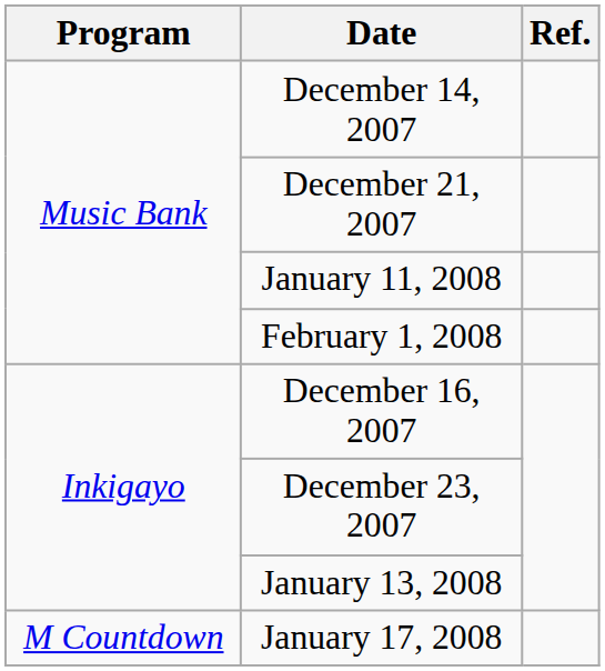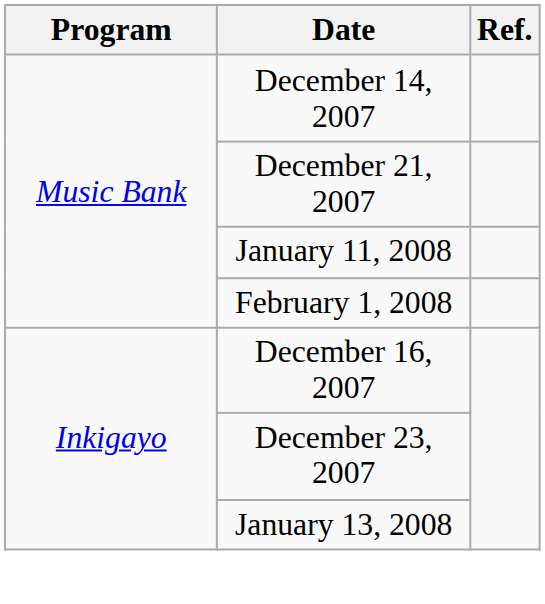- row: M Countdown | January 17, 2008
